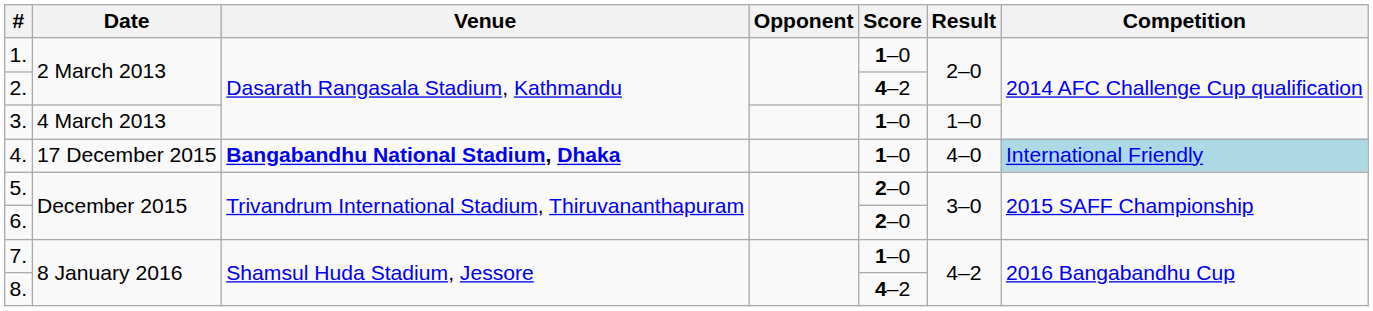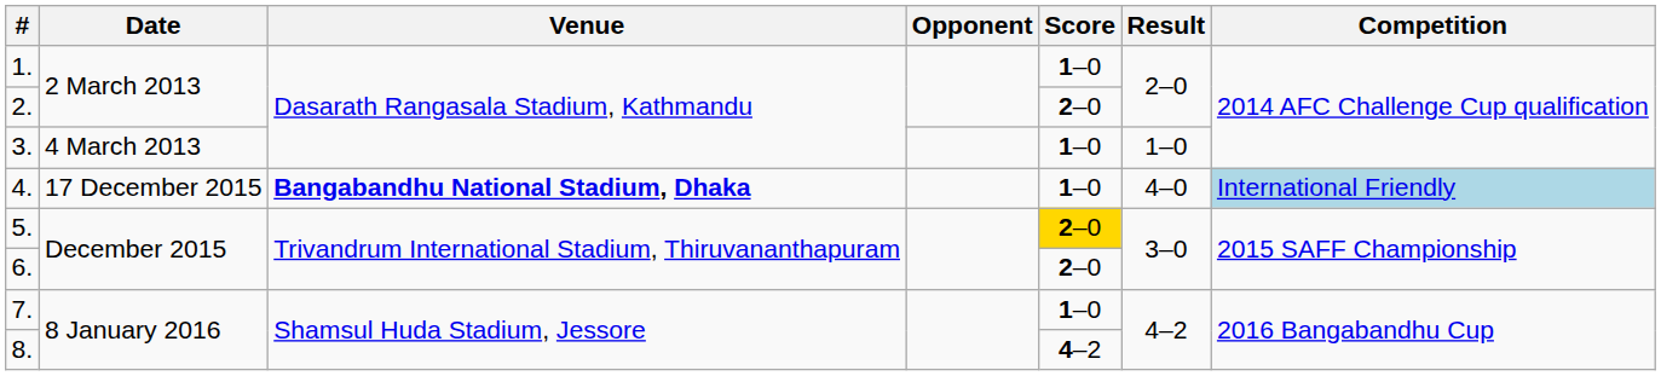2. | Score: 4–2 -> 2–0
5. | Score: no background -> gold background
